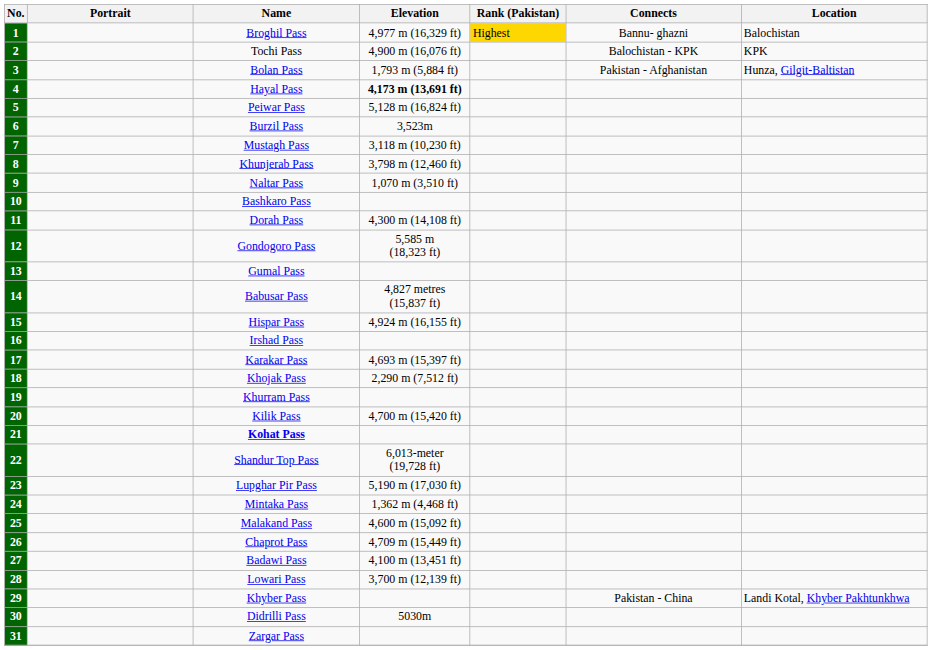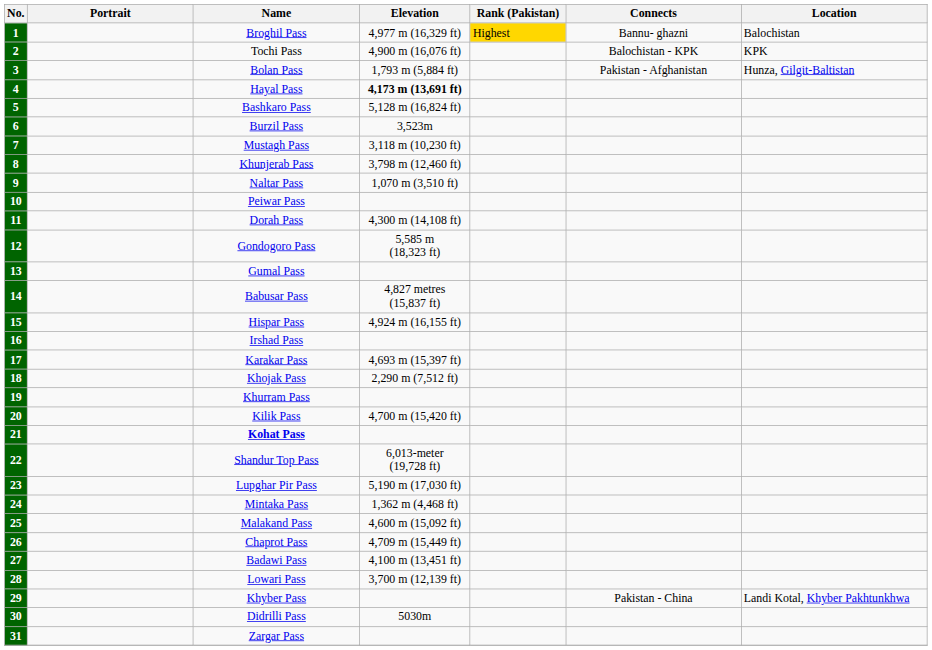5 | Name: Peiwar Pass -> Bashkaro Pass
10 | Name: Bashkaro Pass -> Peiwar Pass
